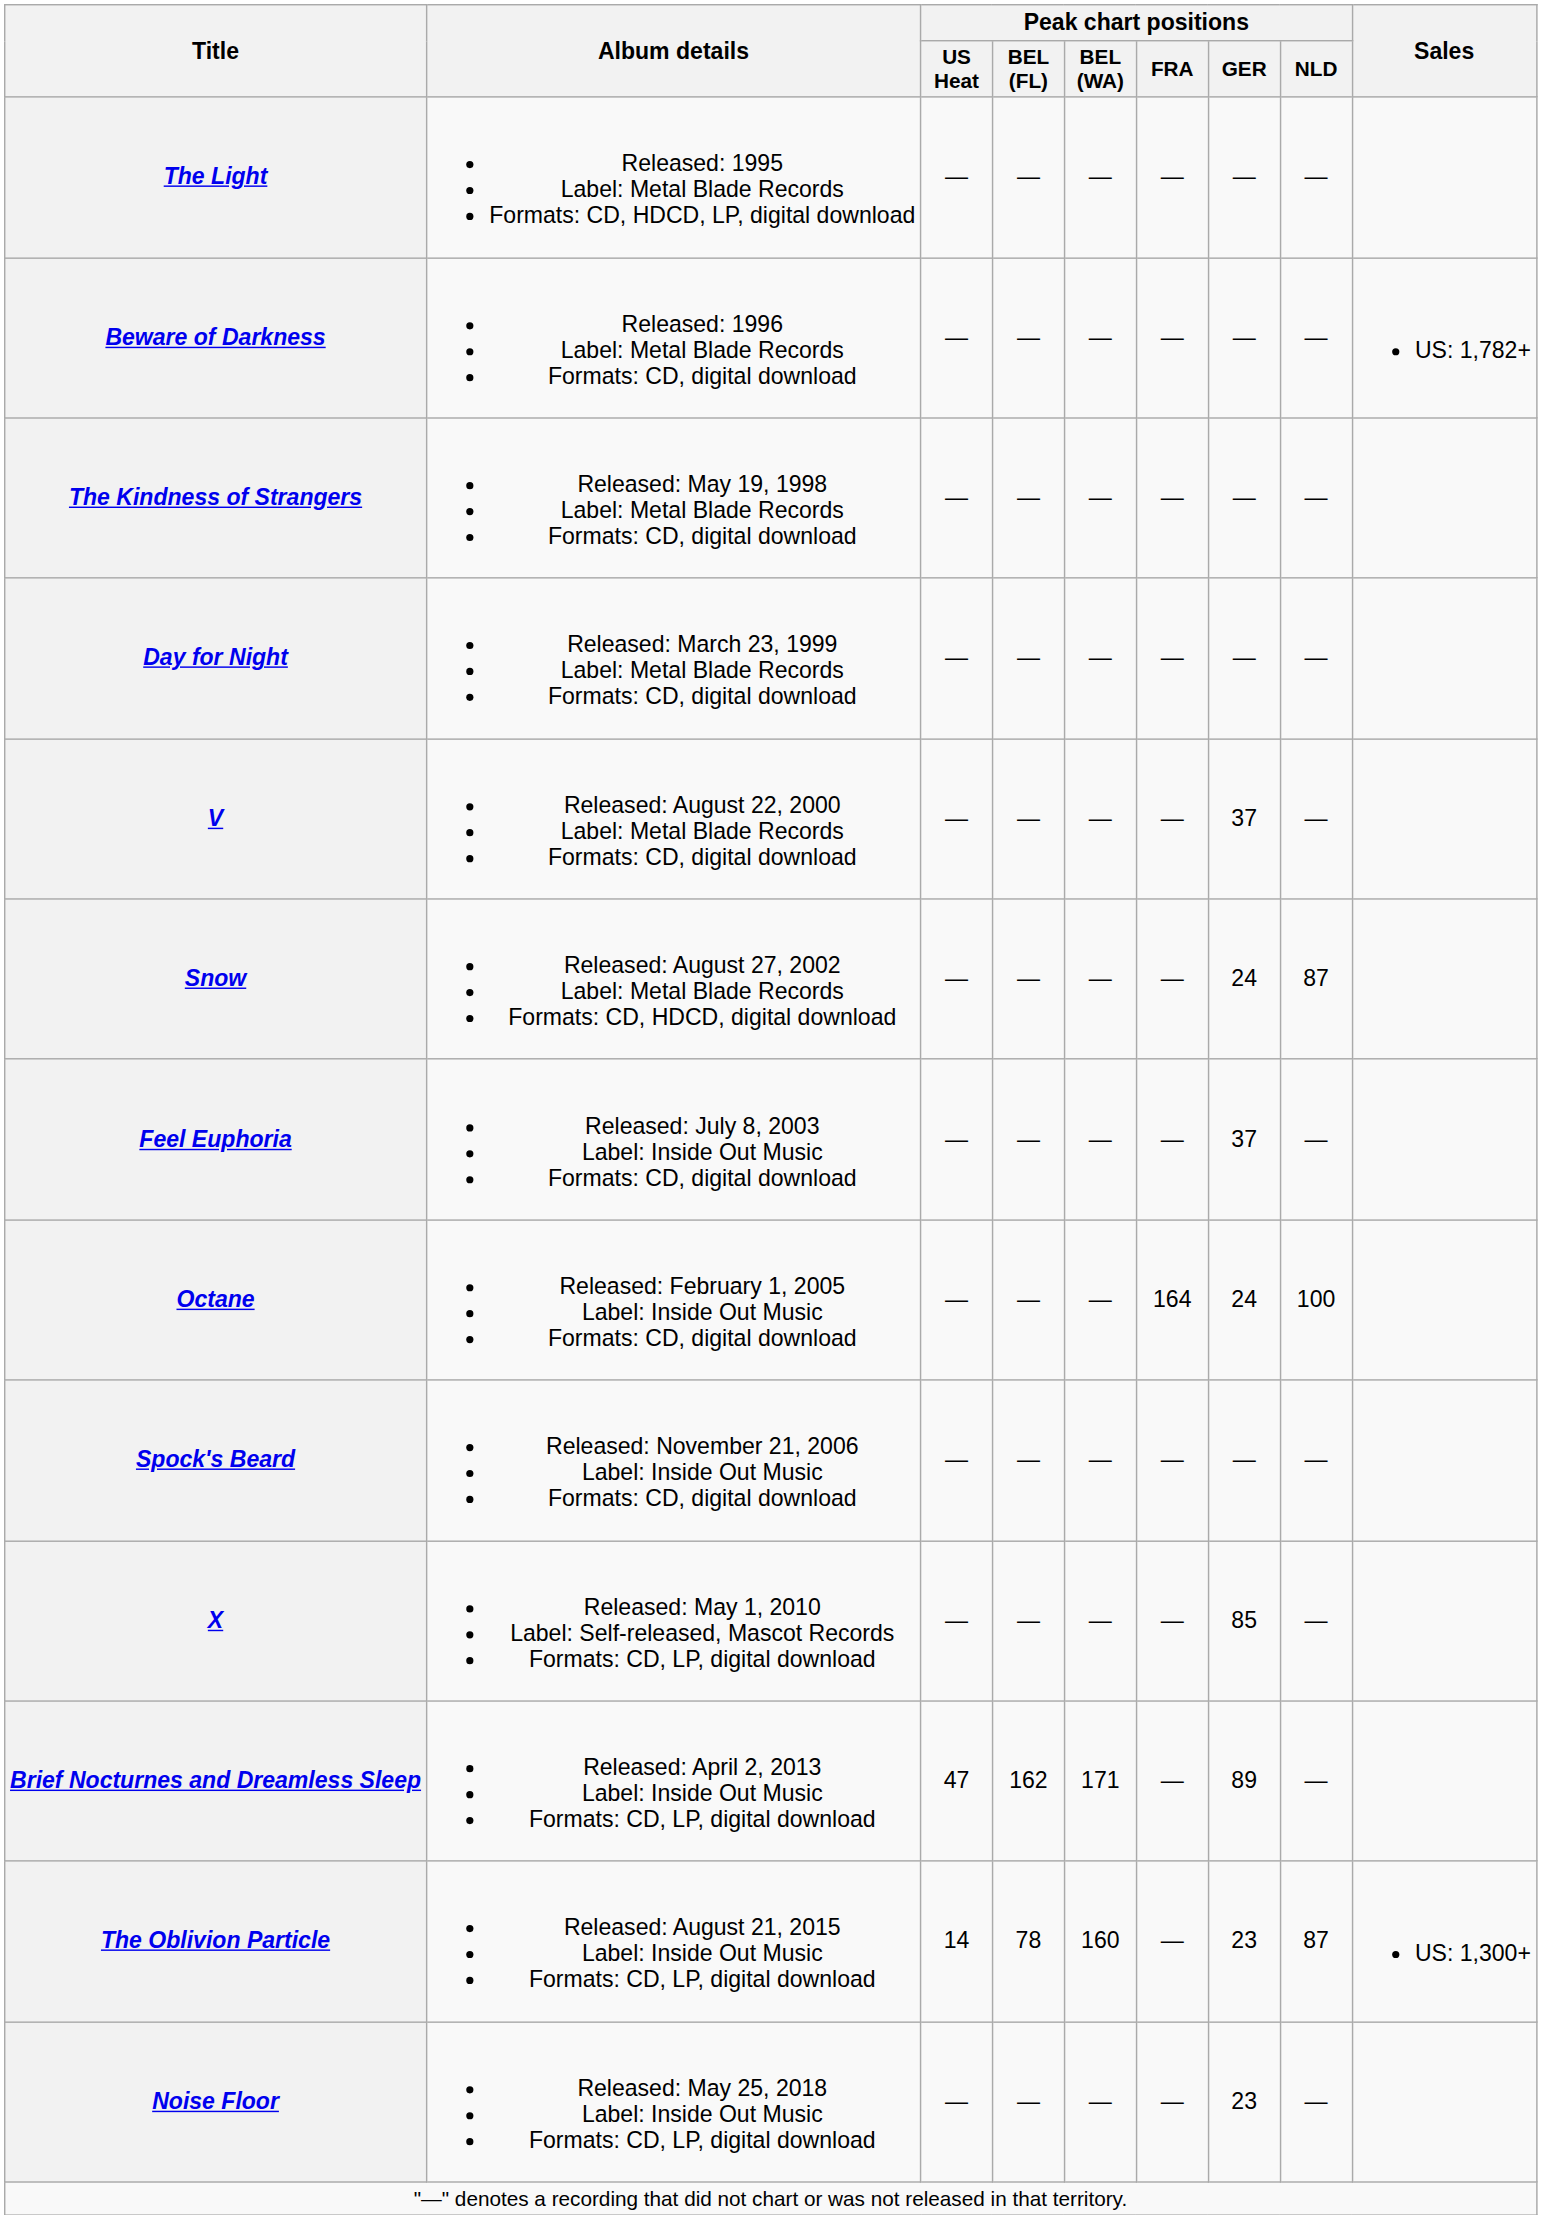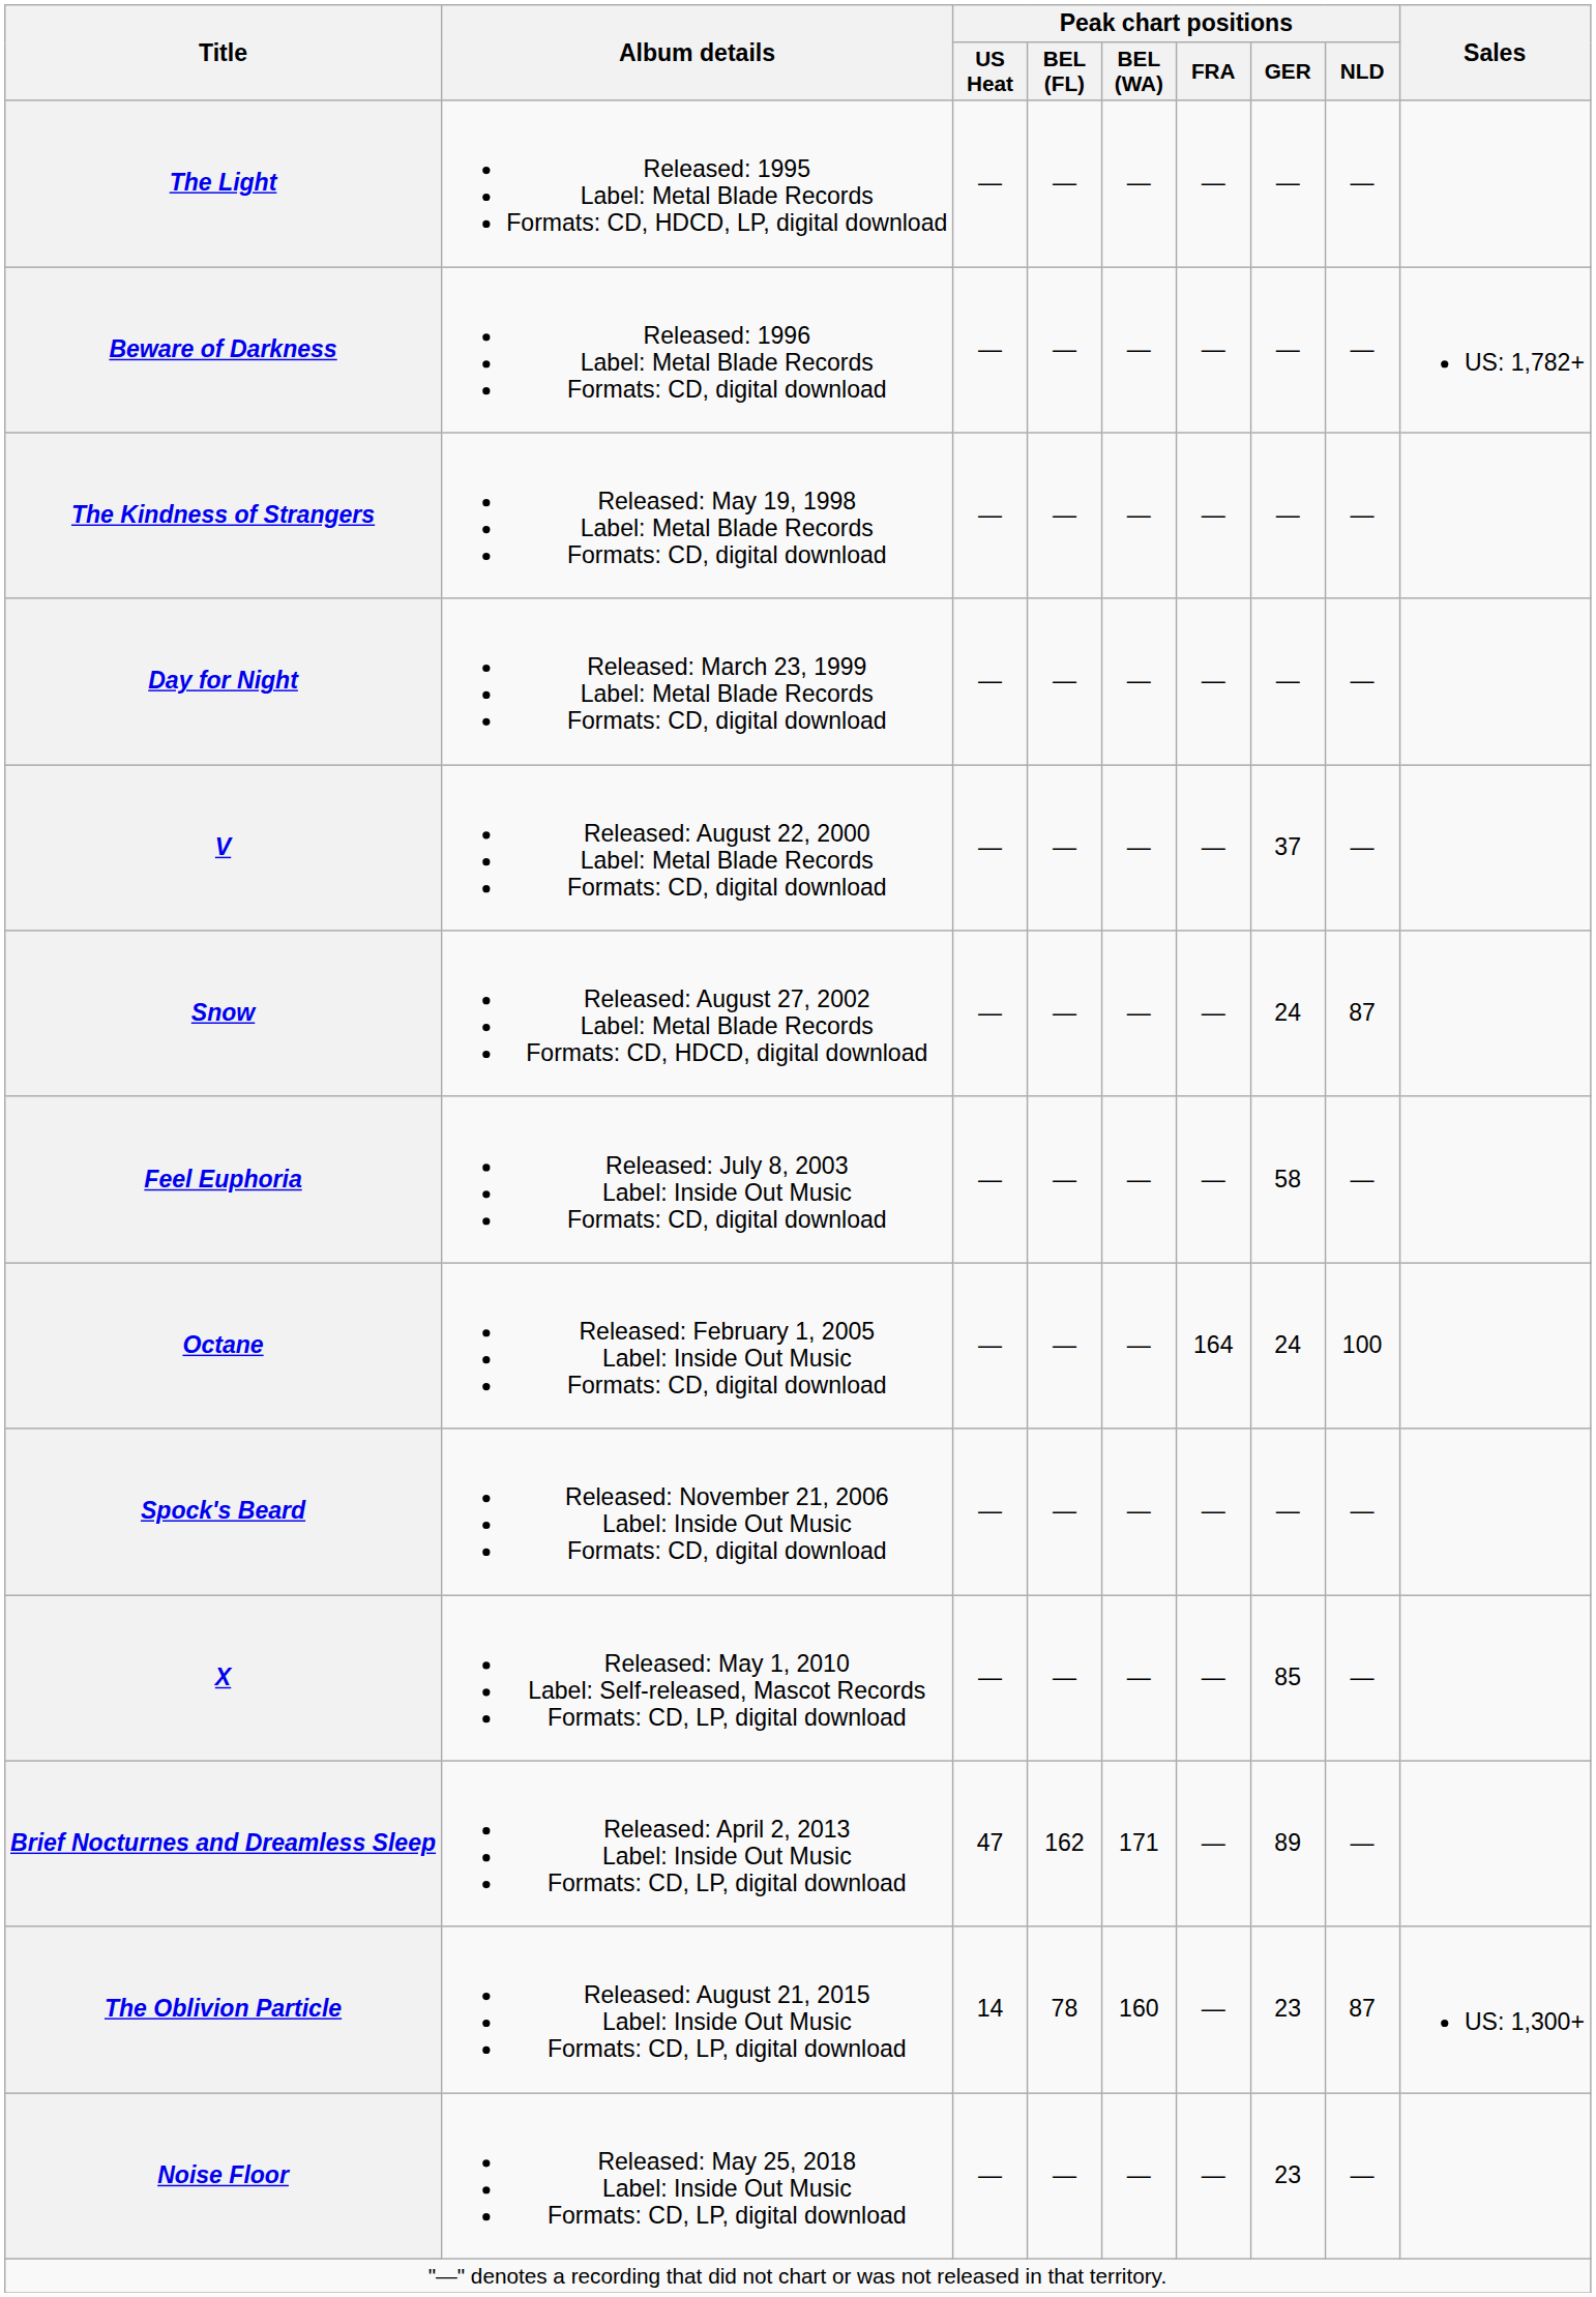Feel Euphoria | Peak chart positions / GER: 37 -> 58
